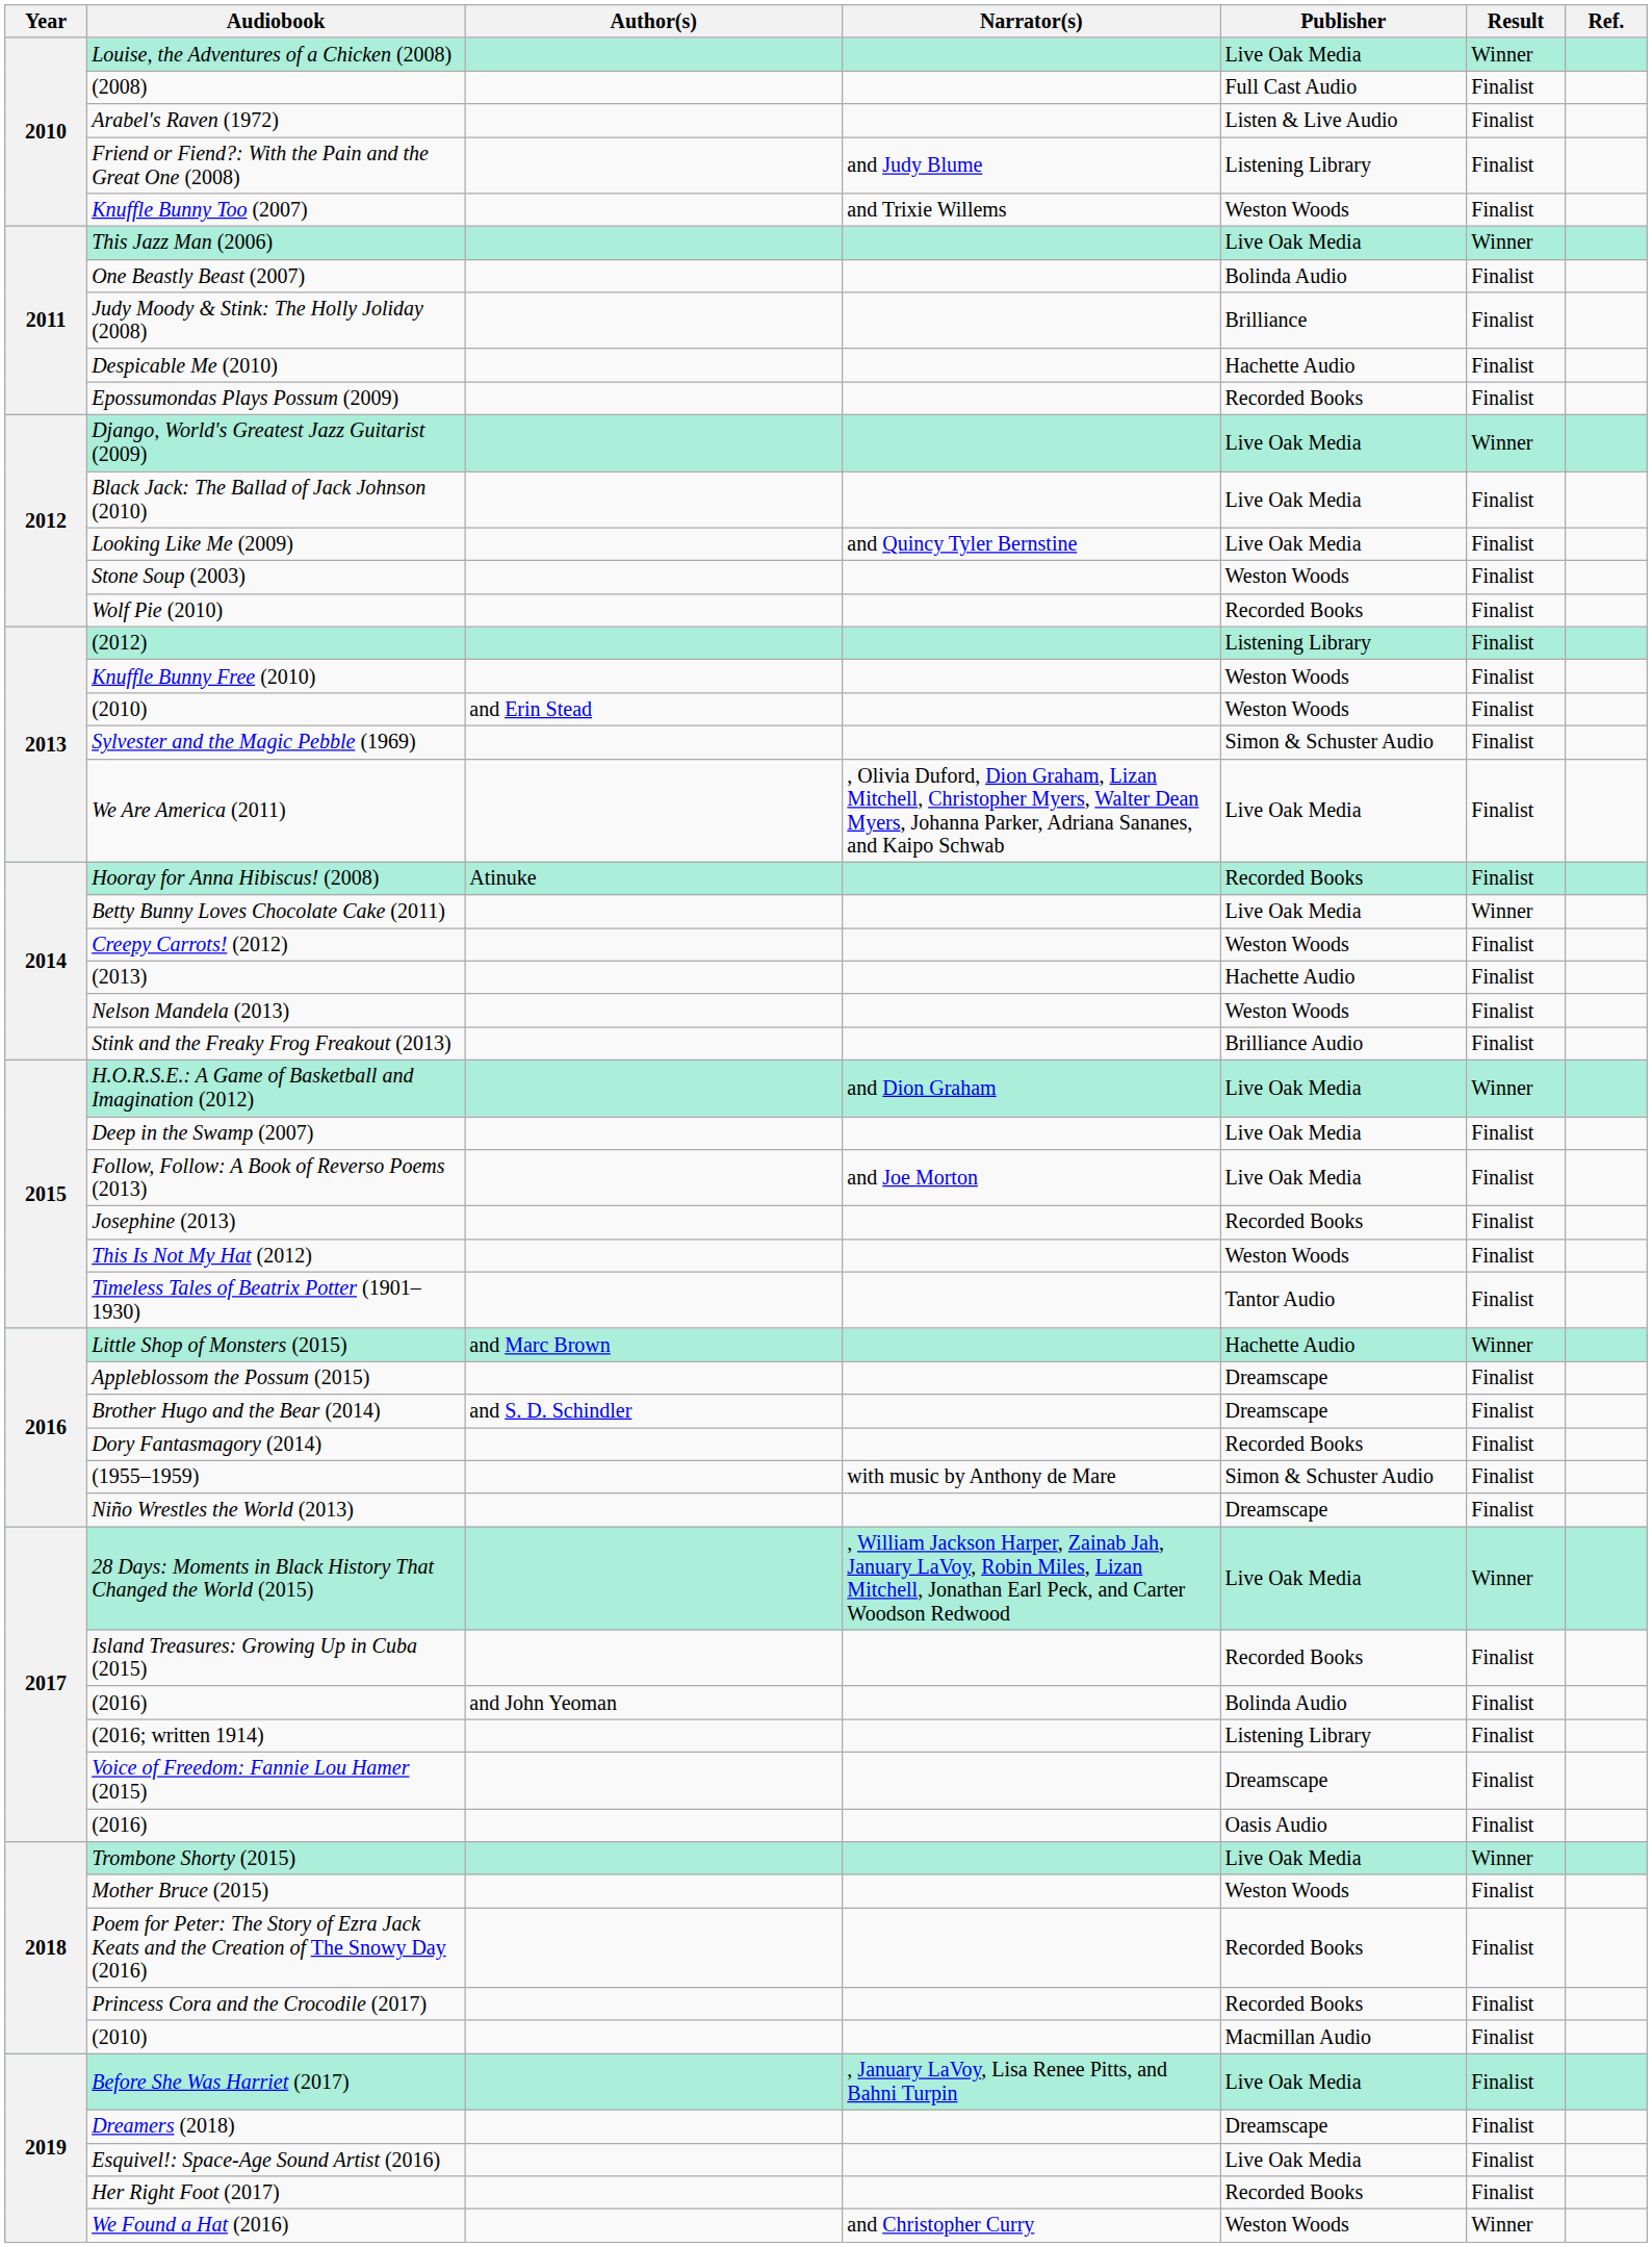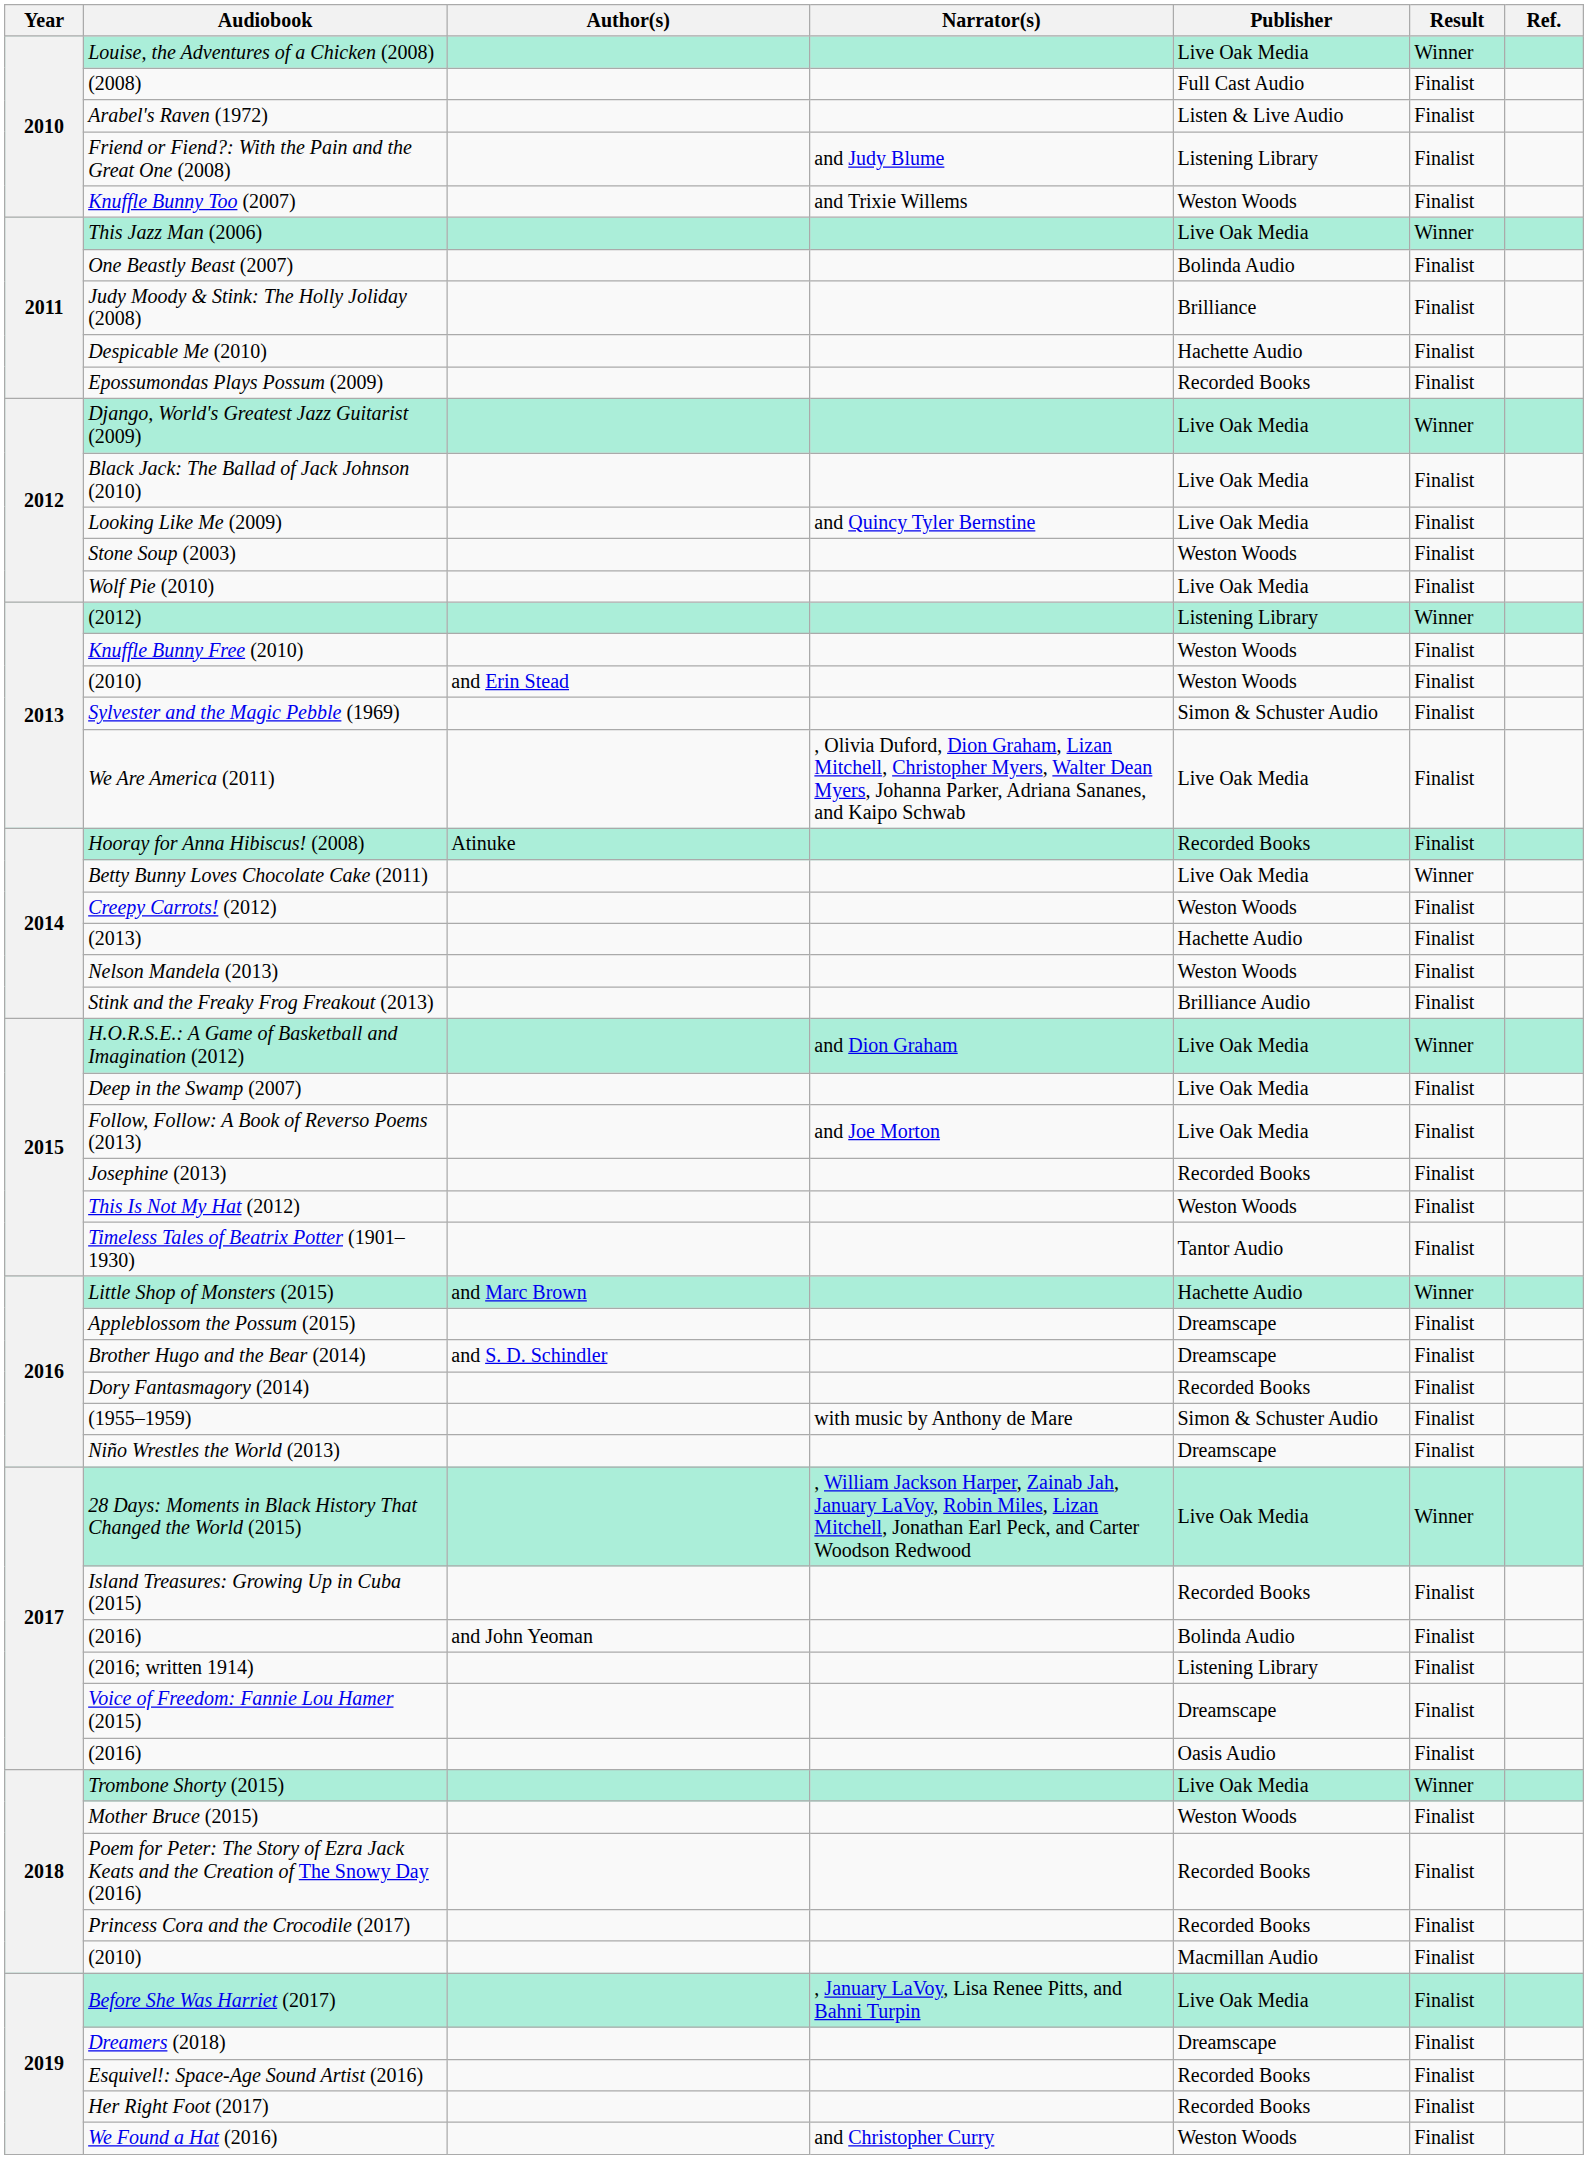Wolf Pie (2010) | Publisher: Recorded Books -> Live Oak Media
(2012) | Result: Finalist -> Winner
Esquivel!: Space-Age Sound Artist (2016) | Publisher: Live Oak Media -> Recorded Books
We Found a Hat (2016) | Result: Winner -> Finalist
